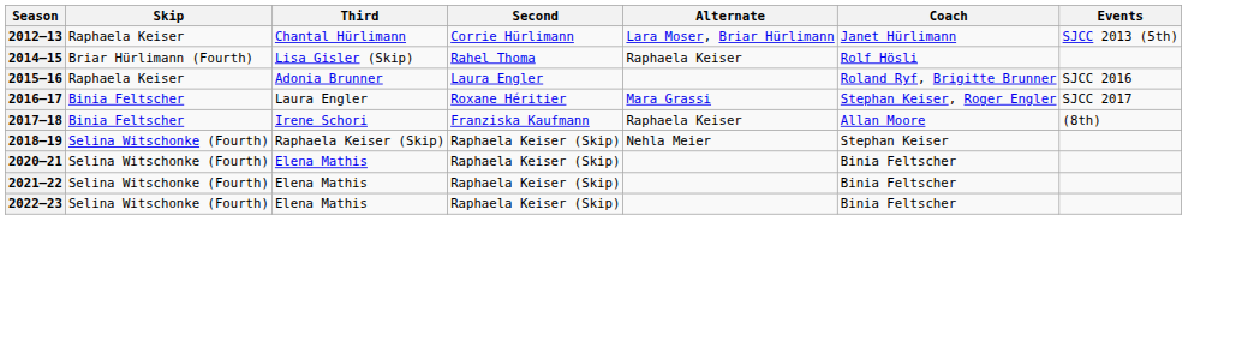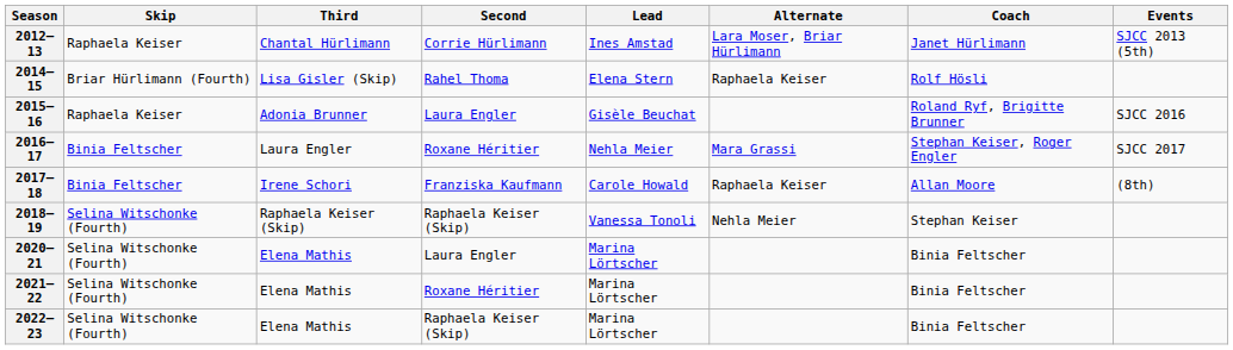+ column: Lead | Ines Amstad | Elena Stern | Gisèle Beuchat | Nehla Meier | Carole Howald | Vanessa Tonoli | Marina Lörtscher | Marina Lörtscher | Marina Lörtscher
2020–21 | Second: Raphaela Keiser (Skip) -> Laura Engler
2021–22 | Second: Raphaela Keiser (Skip) -> Roxane Héritier
